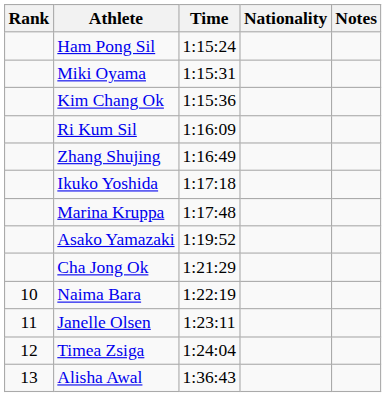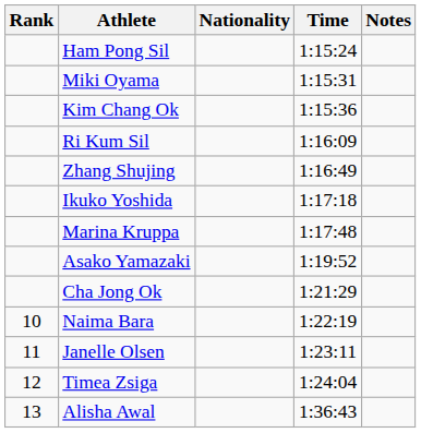columns swapped: Nationality <-> Time
